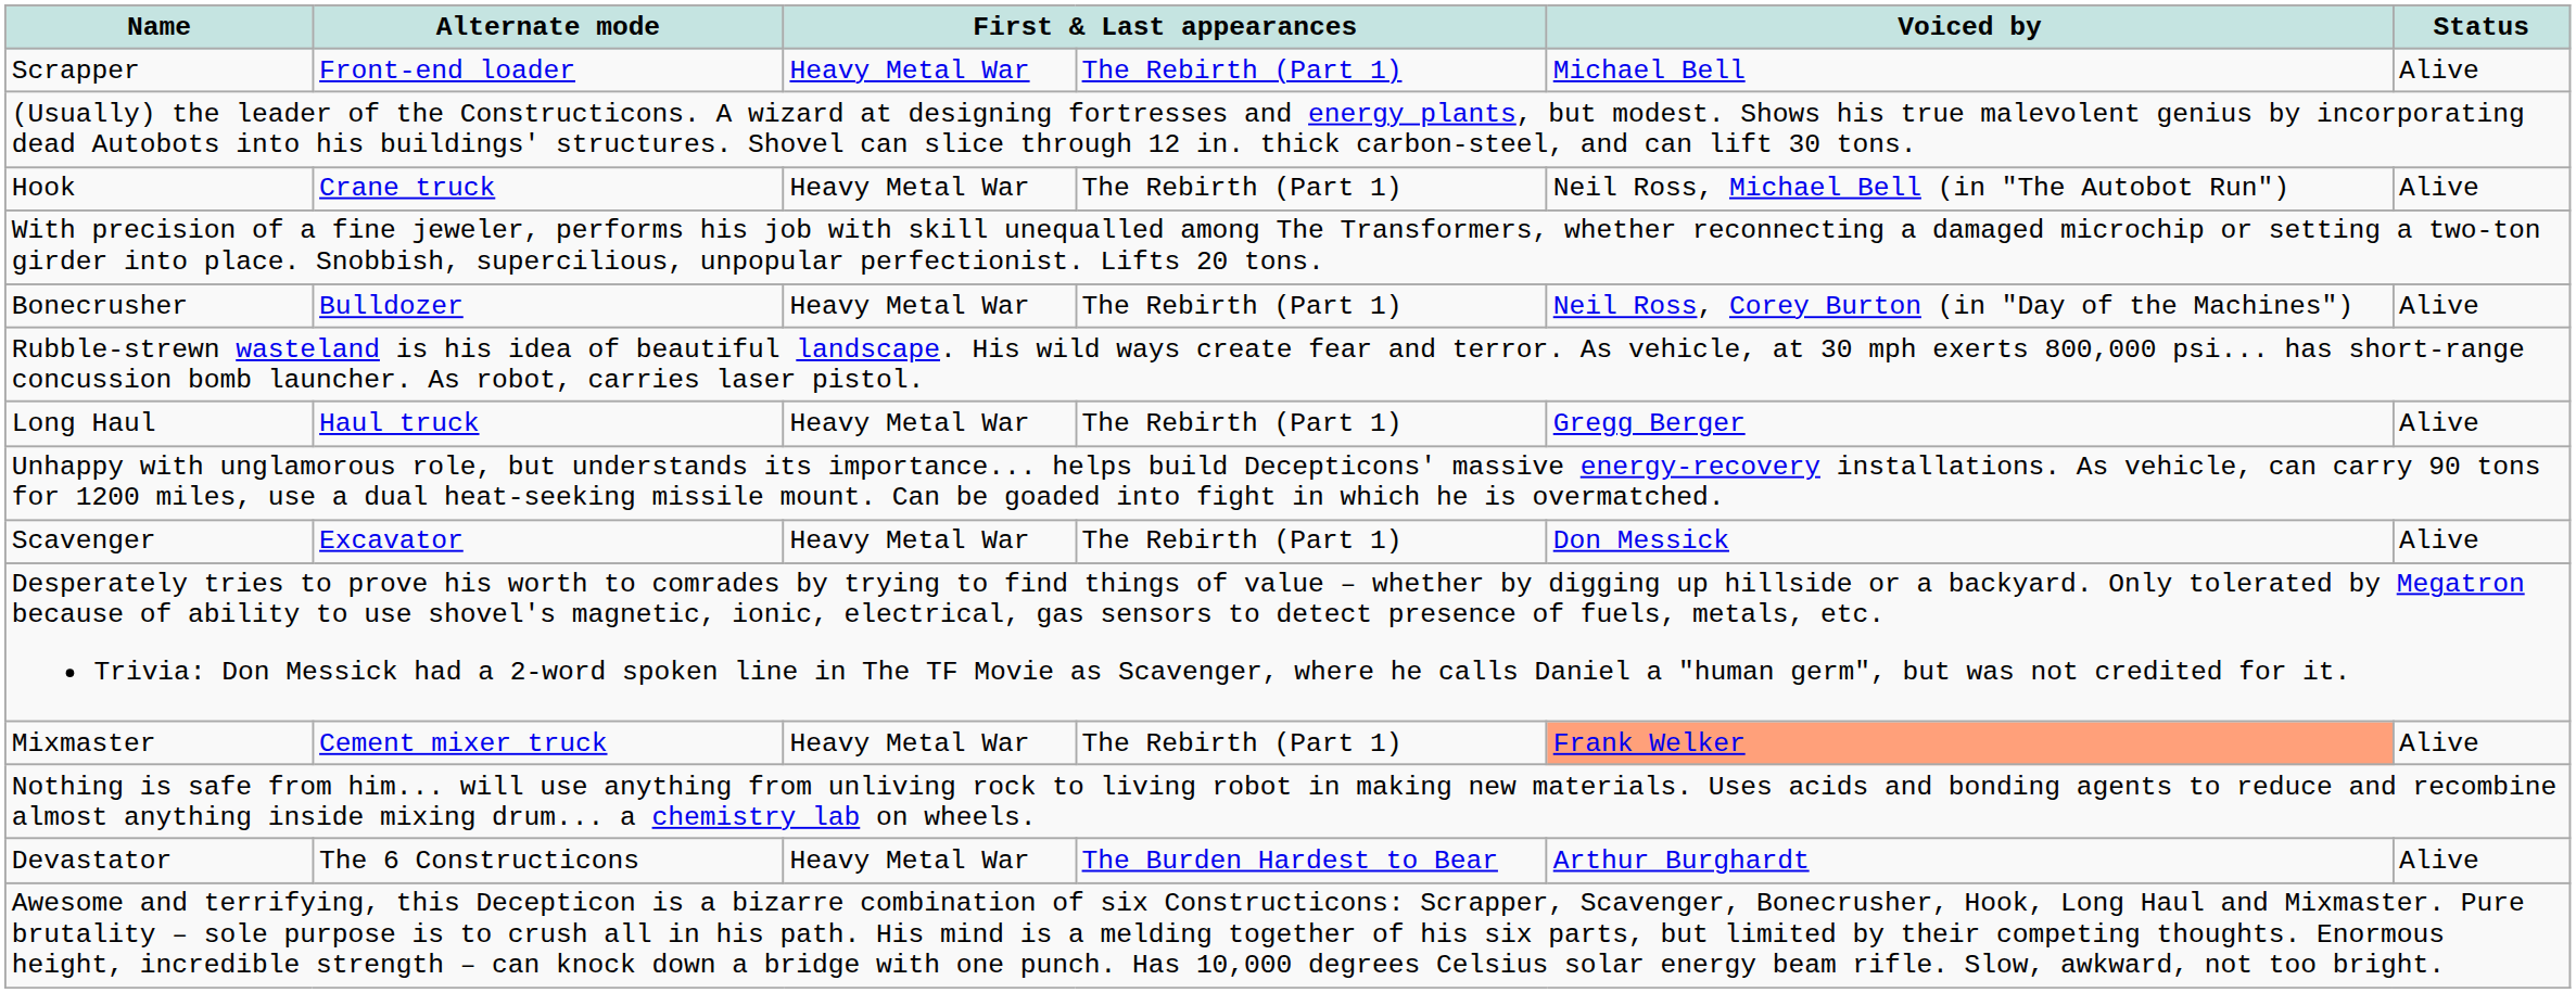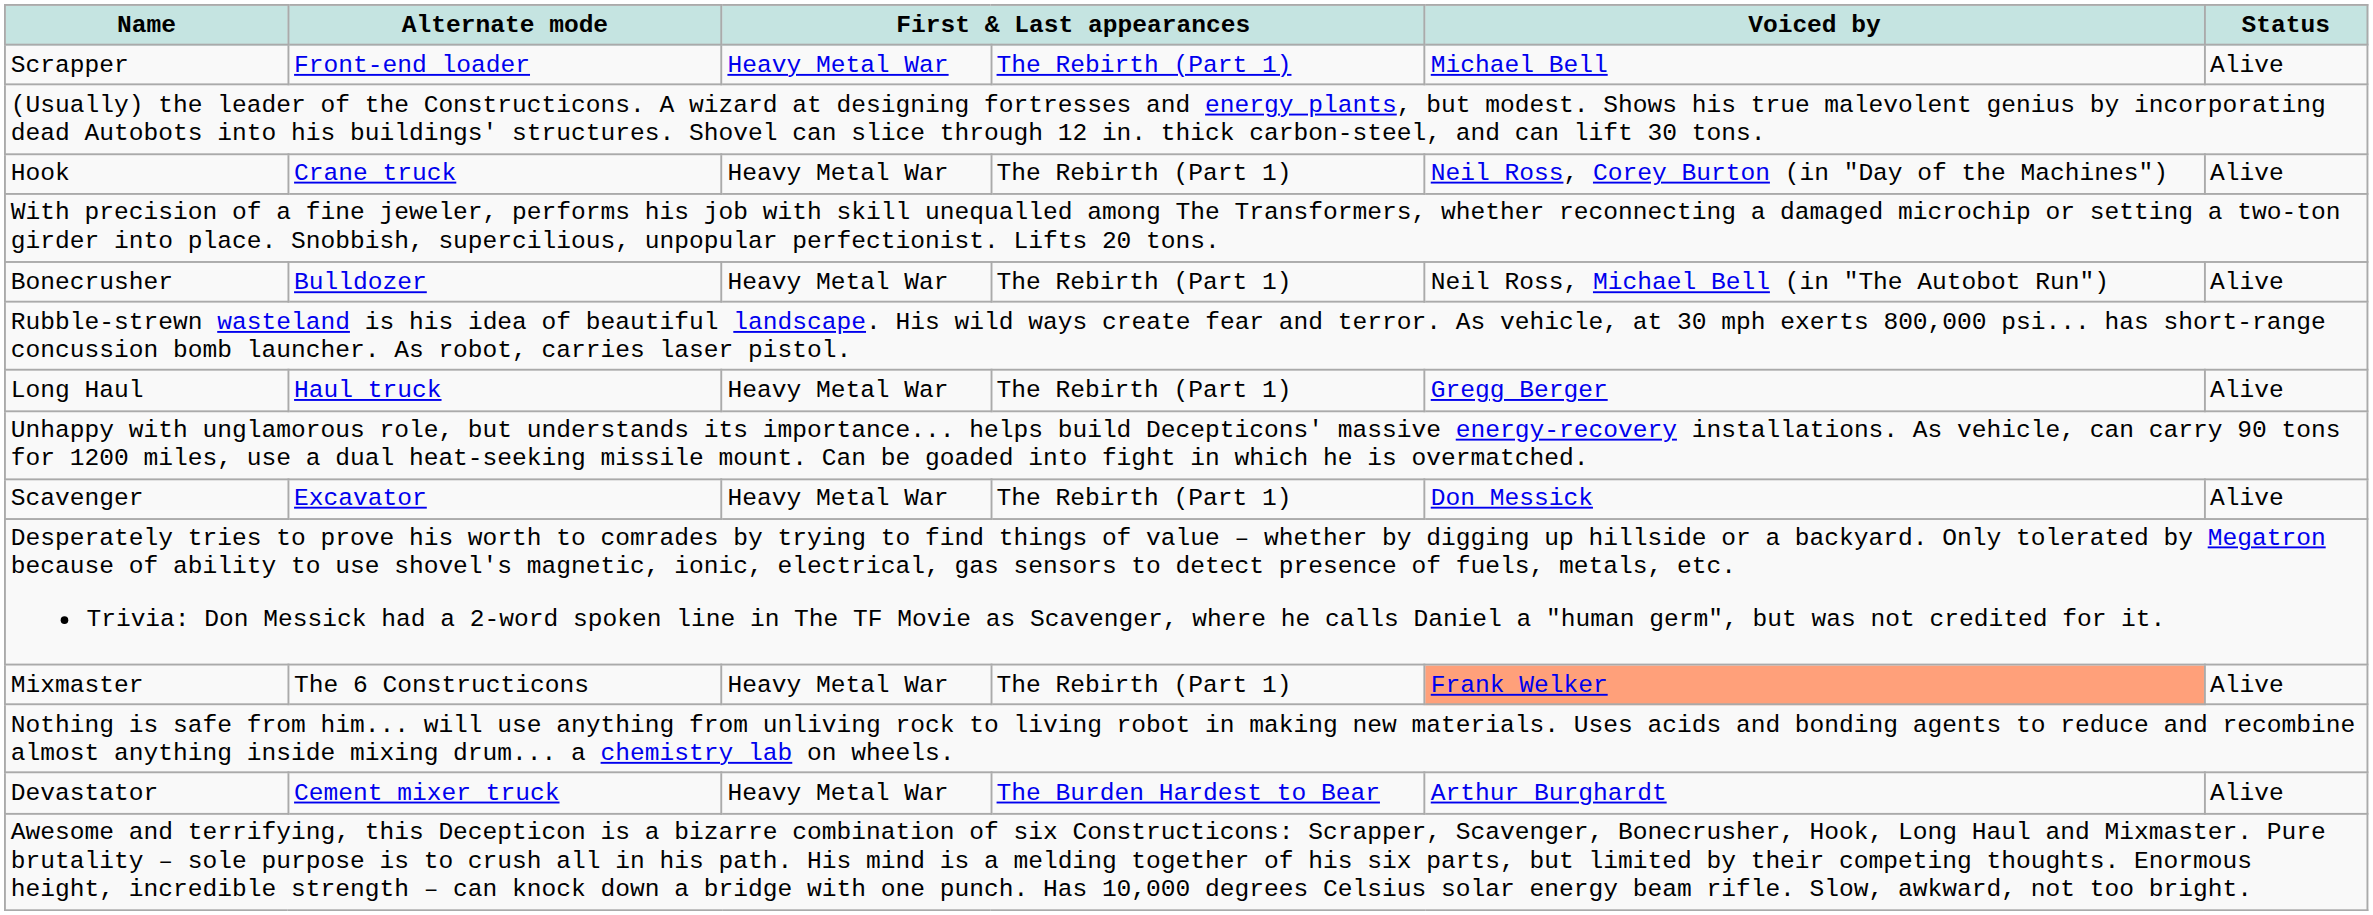Hook | Voiced by: Neil Ross, Michael Bell (in "The Autobot Run") -> Neil Ross, Corey Burton (in "Day of the Machines")
Bonecrusher | Voiced by: Neil Ross, Corey Burton (in "Day of the Machines") -> Neil Ross, Michael Bell (in "The Autobot Run")
Mixmaster | Alternate mode: Cement mixer truck -> The 6 Constructicons
Devastator | Alternate mode: The 6 Constructicons -> Cement mixer truck
